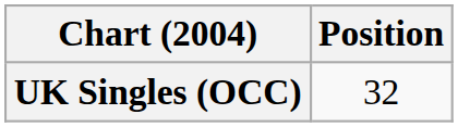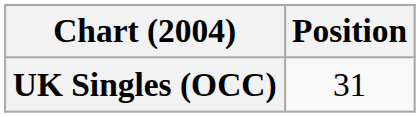UK Singles (OCC) | Position: 32 -> 31
